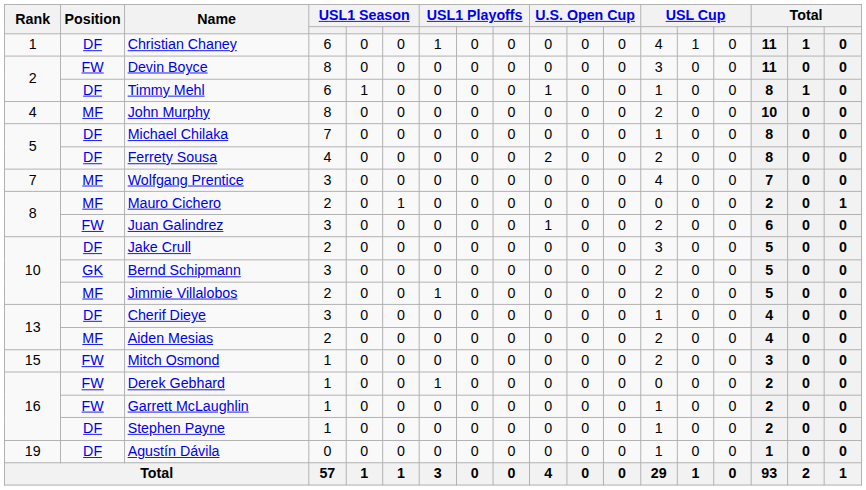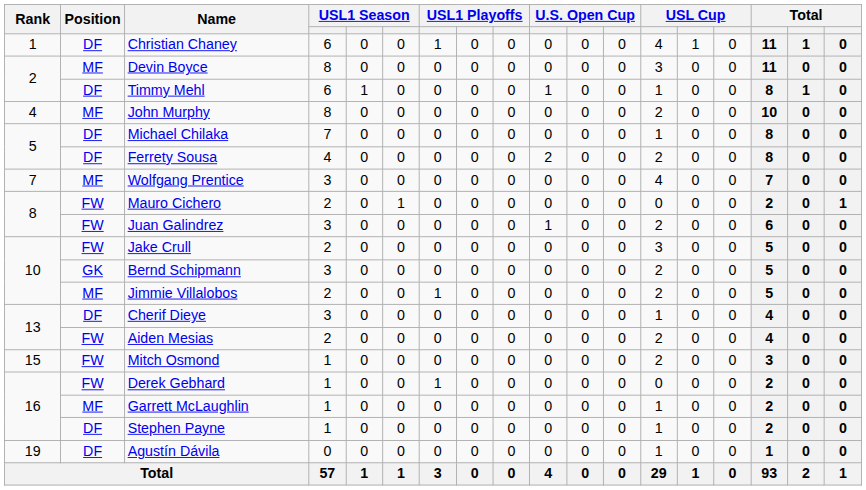Devin Boyce | Position: FW -> MF
Mauro Cichero | Position: MF -> FW
Jake Crull | Position: DF -> FW
Aiden Mesias | Position: MF -> FW
Garrett McLaughlin | Position: FW -> MF
